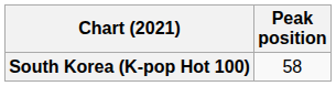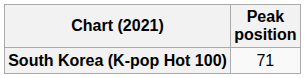South Korea (K-pop Hot 100) | Peak position: 58 -> 71
